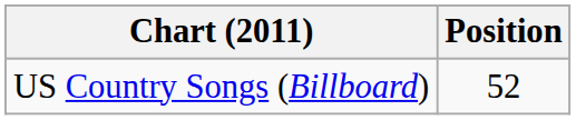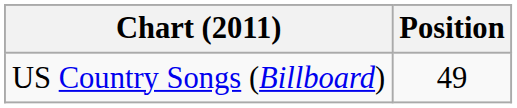US Country Songs (Billboard) | Position: 52 -> 49
